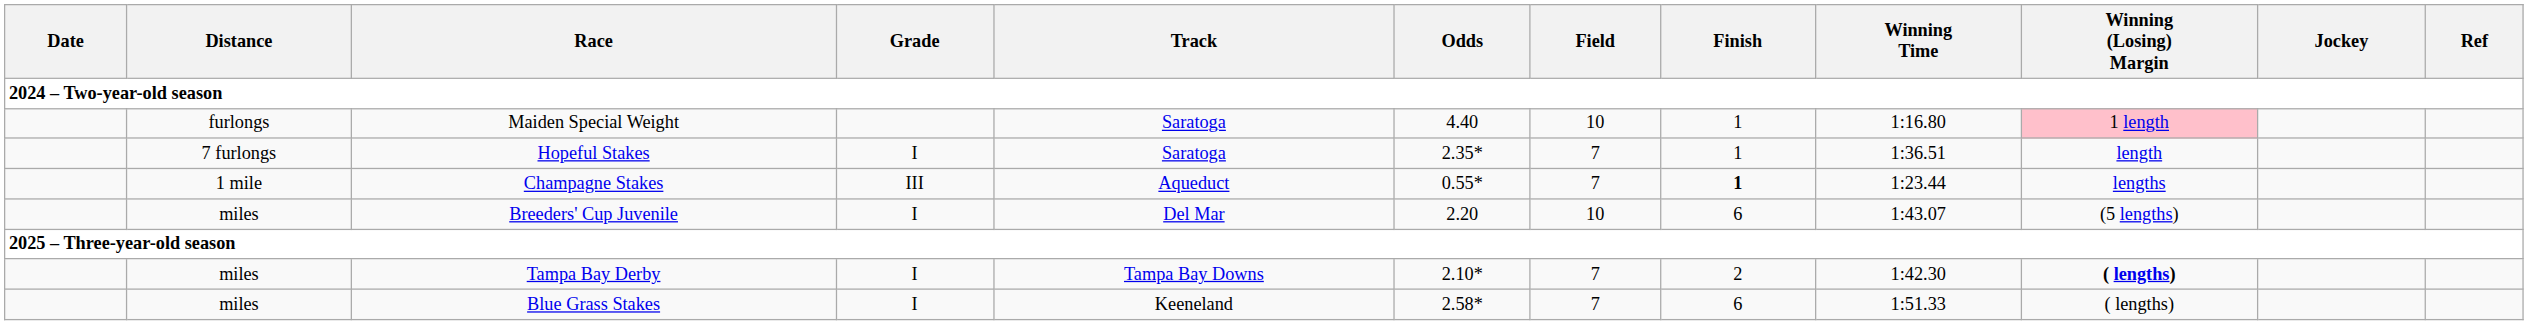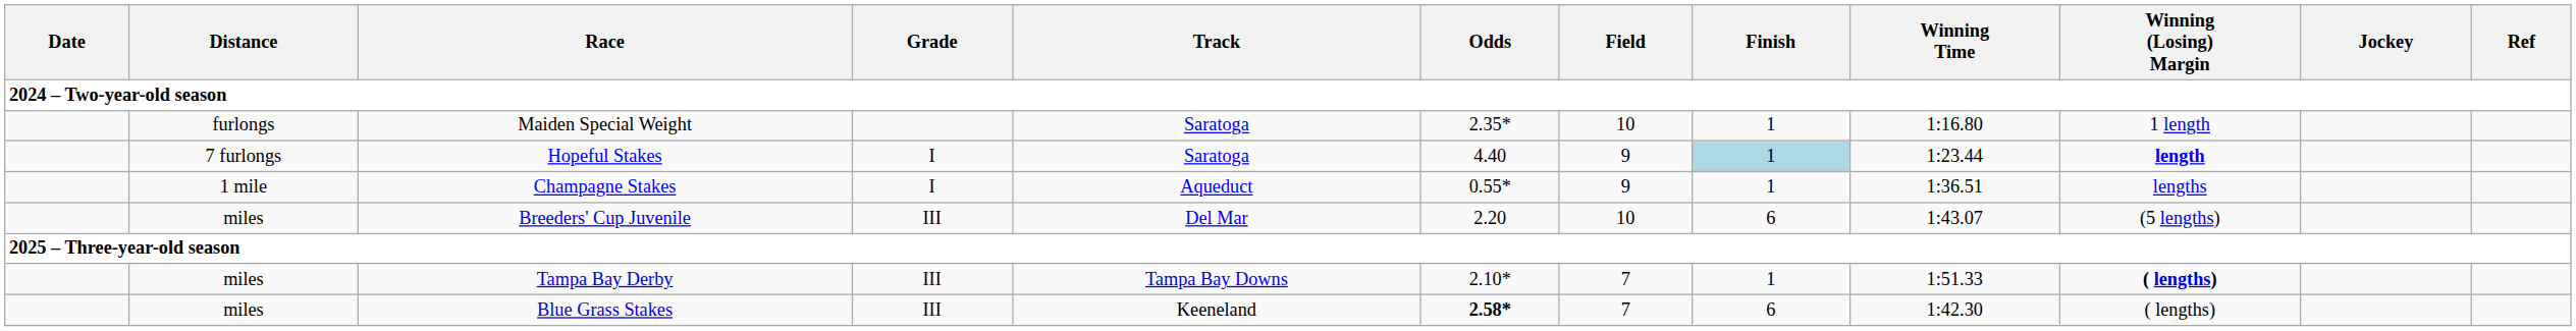Maiden Special Weight | Odds: 4.40 -> 2.35*
Maiden Special Weight | Winning (Losing) Margin: pink background -> no background
Hopeful Stakes | Odds: 2.35* -> 4.40
Hopeful Stakes | Field: 7 -> 9
Hopeful Stakes | Finish: no background -> lightblue background
Hopeful Stakes | Winning Time: 1:36.51 -> 1:23.44
Hopeful Stakes | Winning (Losing) Margin: normal -> bold
Champagne Stakes | Grade: III -> I
Champagne Stakes | Field: 7 -> 9
Champagne Stakes | Finish: bold -> normal
Champagne Stakes | Winning Time: 1:23.44 -> 1:36.51
Breeders' Cup Juvenile | Grade: I -> III
Tampa Bay Derby | Grade: I -> III
Tampa Bay Derby | Finish: 2 -> 1
Tampa Bay Derby | Winning Time: 1:42.30 -> 1:51.33
Blue Grass Stakes | Grade: I -> III
Blue Grass Stakes | Odds: normal -> bold
Blue Grass Stakes | Winning Time: 1:51.33 -> 1:42.30
